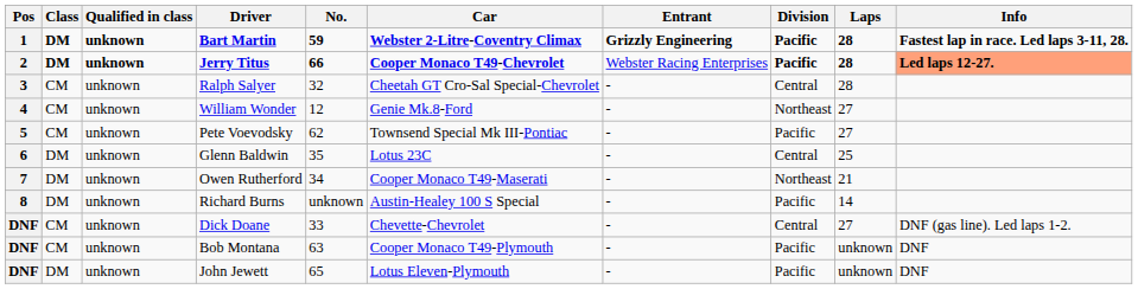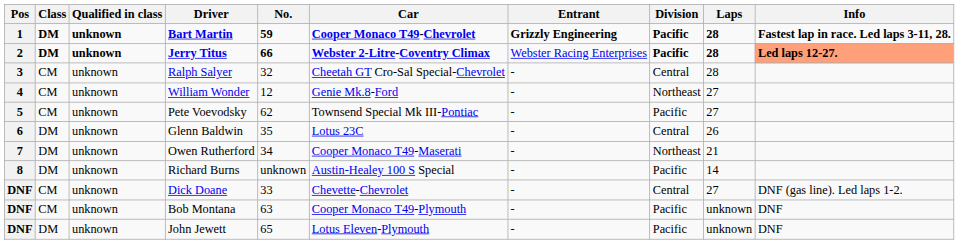Bart Martin | Car: Webster 2-Litre-Coventry Climax -> Cooper Monaco T49-Chevrolet
Jerry Titus | Car: Cooper Monaco T49-Chevrolet -> Webster 2-Litre-Coventry Climax
Glenn Baldwin | Laps: 25 -> 26
